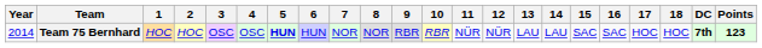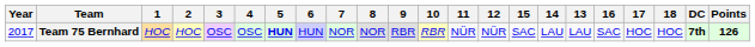columns swapped: 13 <-> 15
Team 75 Bernhard | Year: 2014 -> 2017
Team 75 Bernhard | Points: 123 -> 126
